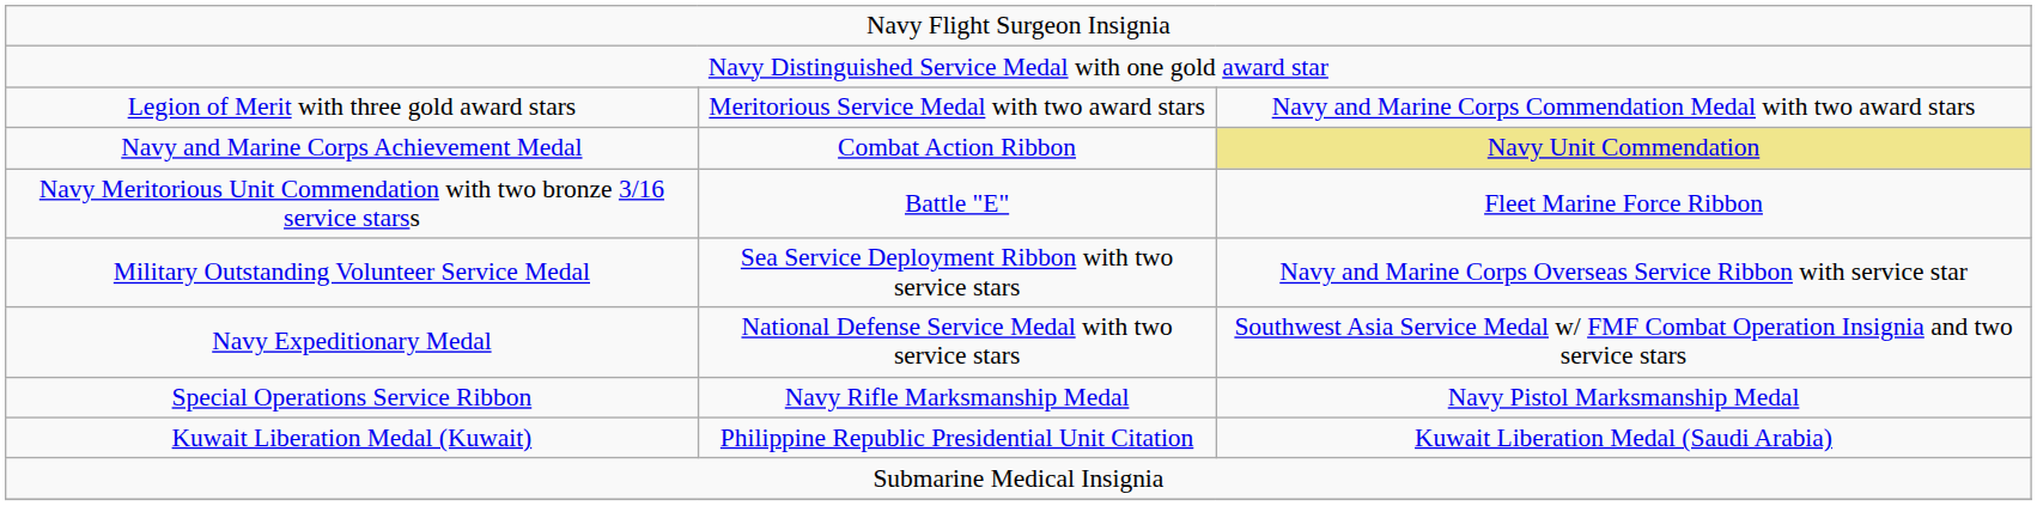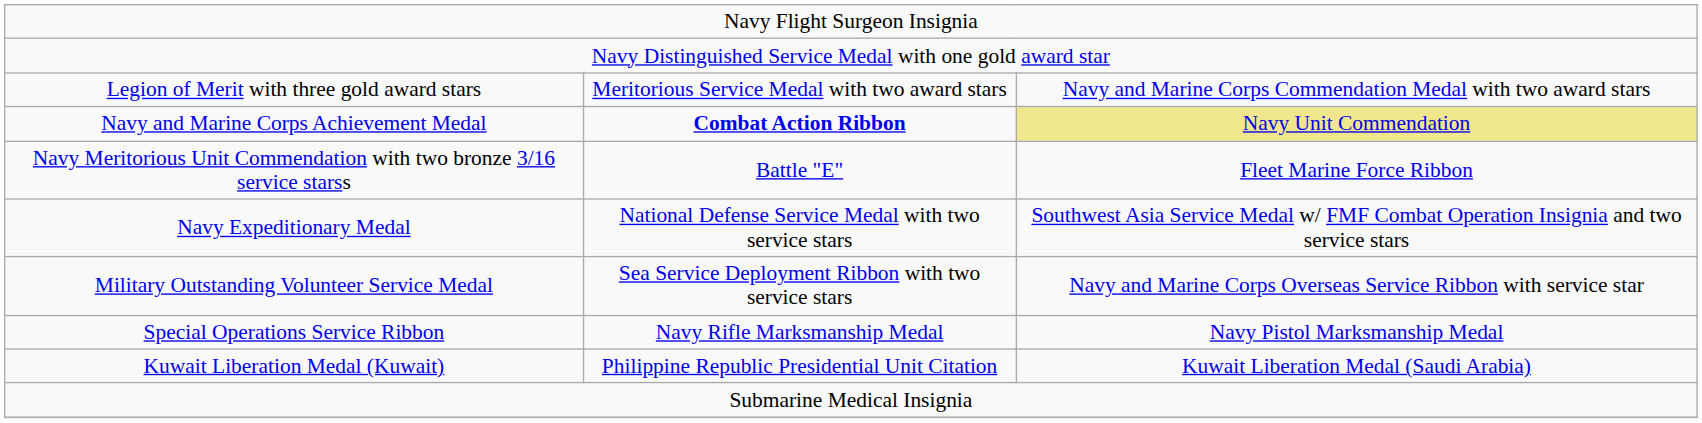Navy and Marine Corps Achievement Medal | column 2: normal -> bold
rows swapped: Navy Expeditionary Medal <-> Military Outstanding Volunteer Service Medal
